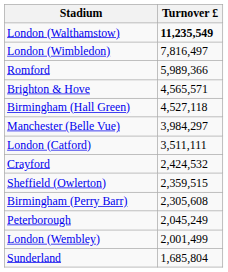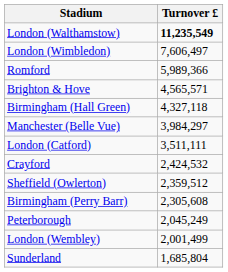London (Wimbledon) | Turnover £: 7,816,497 -> 7,606,497
Birmingham (Hall Green) | Turnover £: 4,527,118 -> 4,327,118
Sheffield (Owlerton) | Turnover £: 2,359,515 -> 2,359,512
